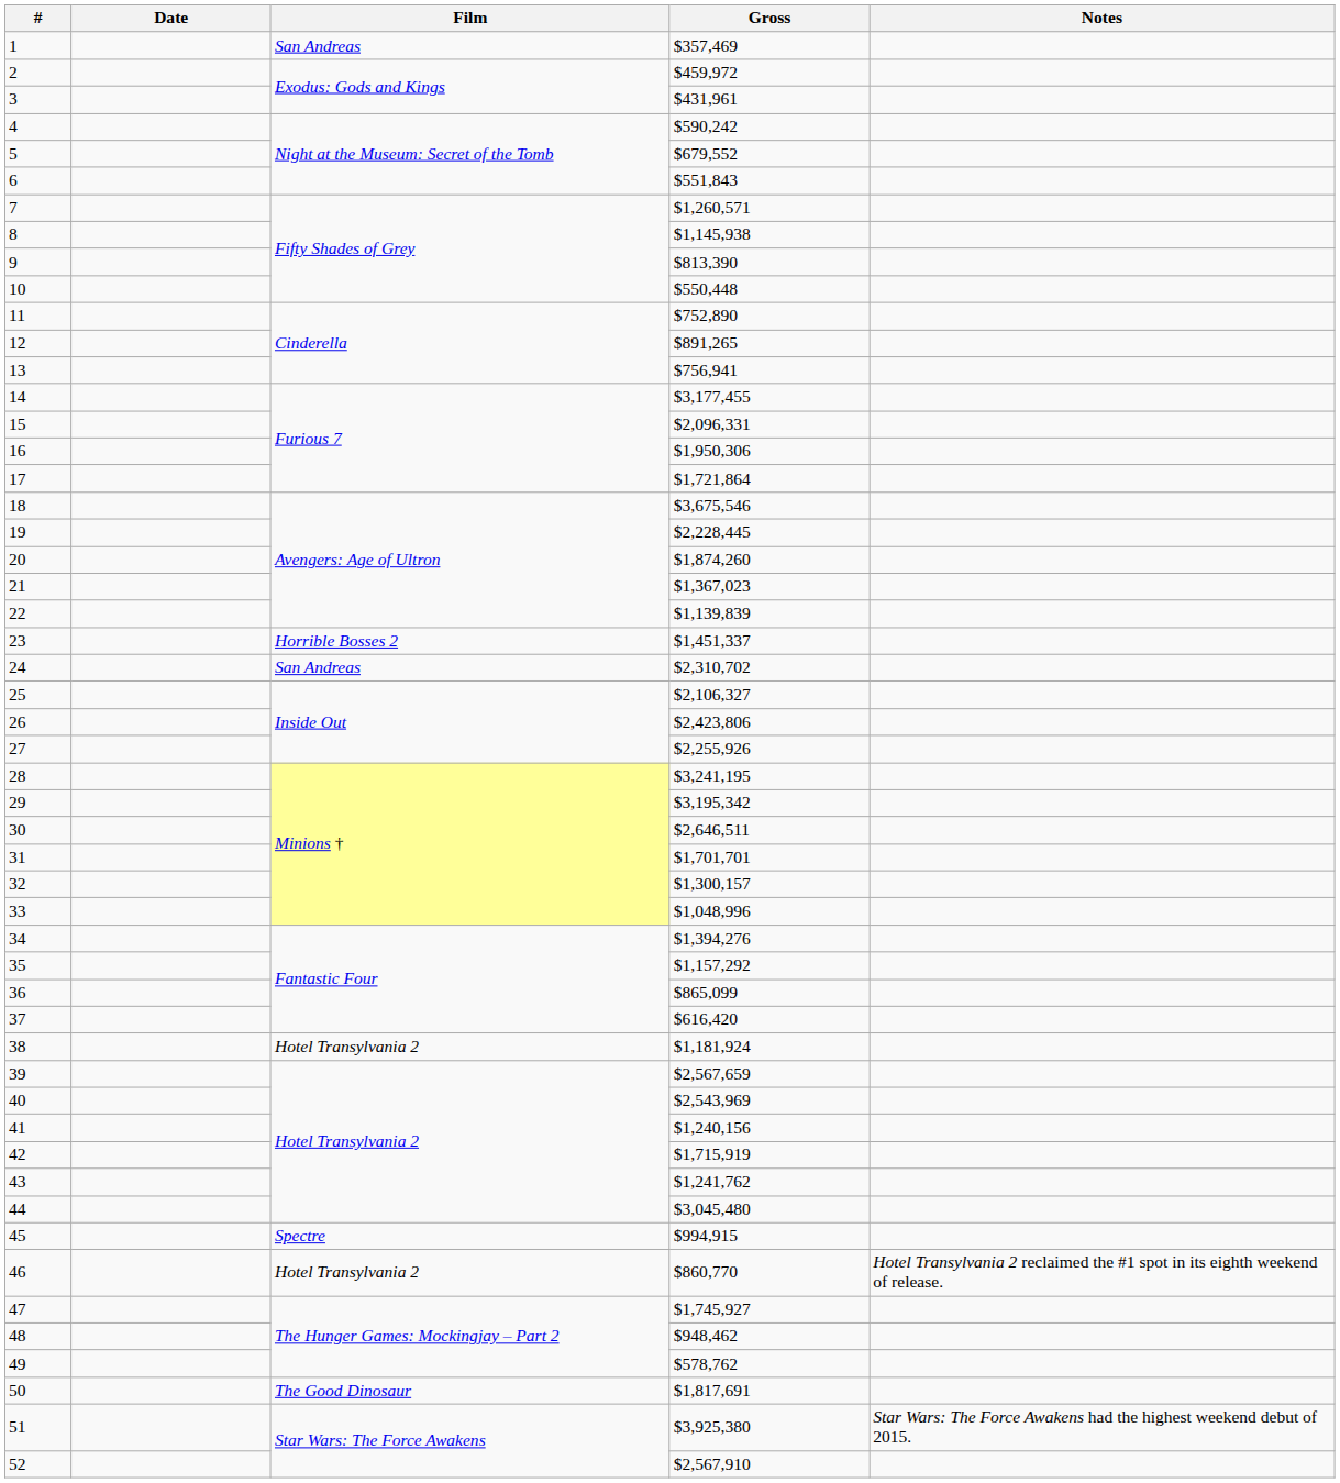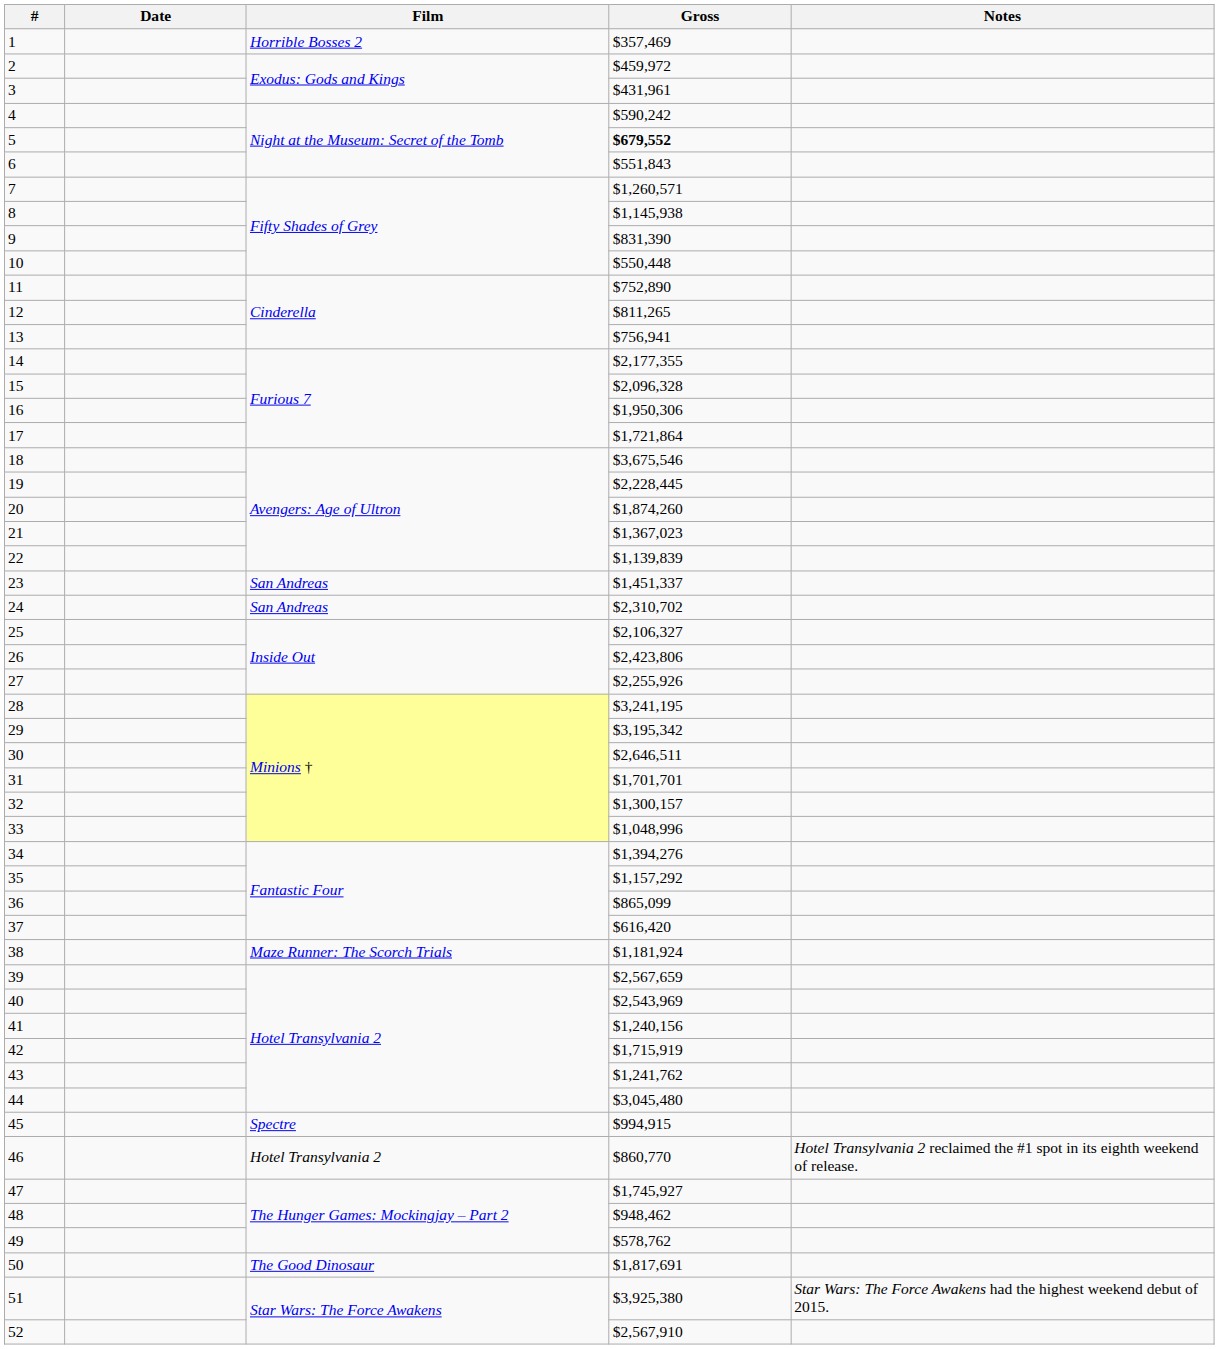1 | Film: San Andreas -> Horrible Bosses 2
5 | Gross: normal -> bold
9 | Gross: $813,390 -> $831,390
12 | Gross: $891,265 -> $811,265
14 | Gross: $3,177,455 -> $2,177,355
15 | Gross: $2,096,331 -> $2,096,328
23 | Film: Horrible Bosses 2 -> San Andreas
38 | Film: Hotel Transylvania 2 -> Maze Runner: The Scorch Trials
